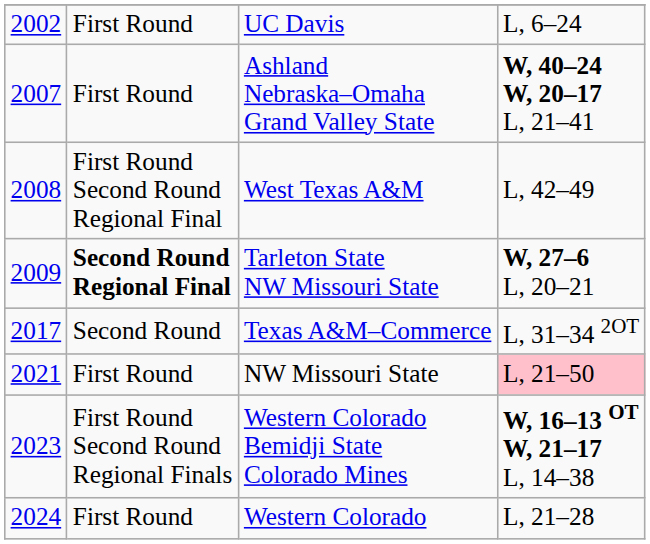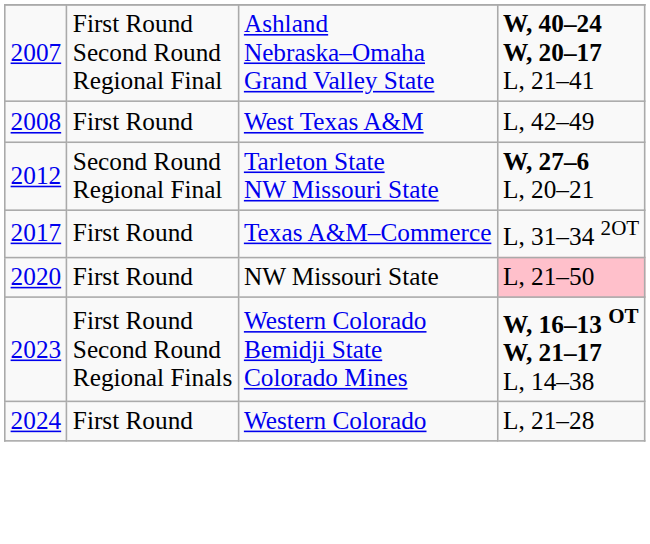- row: 2002 | First Round | UC Davis | L, 6–24
Ashland Nebraska–Omaha Grand Valley State | column 2: First Round -> First Round Second Round Regional Final
West Texas A&M | column 2: First Round Second Round Regional Final -> First Round
Tarleton State NW Missouri State | column 1: 2009 -> 2012
Tarleton State NW Missouri State | column 2: bold -> normal
Texas A&M–Commerce | column 2: Second Round -> First Round
NW Missouri State | column 1: 2021 -> 2020
